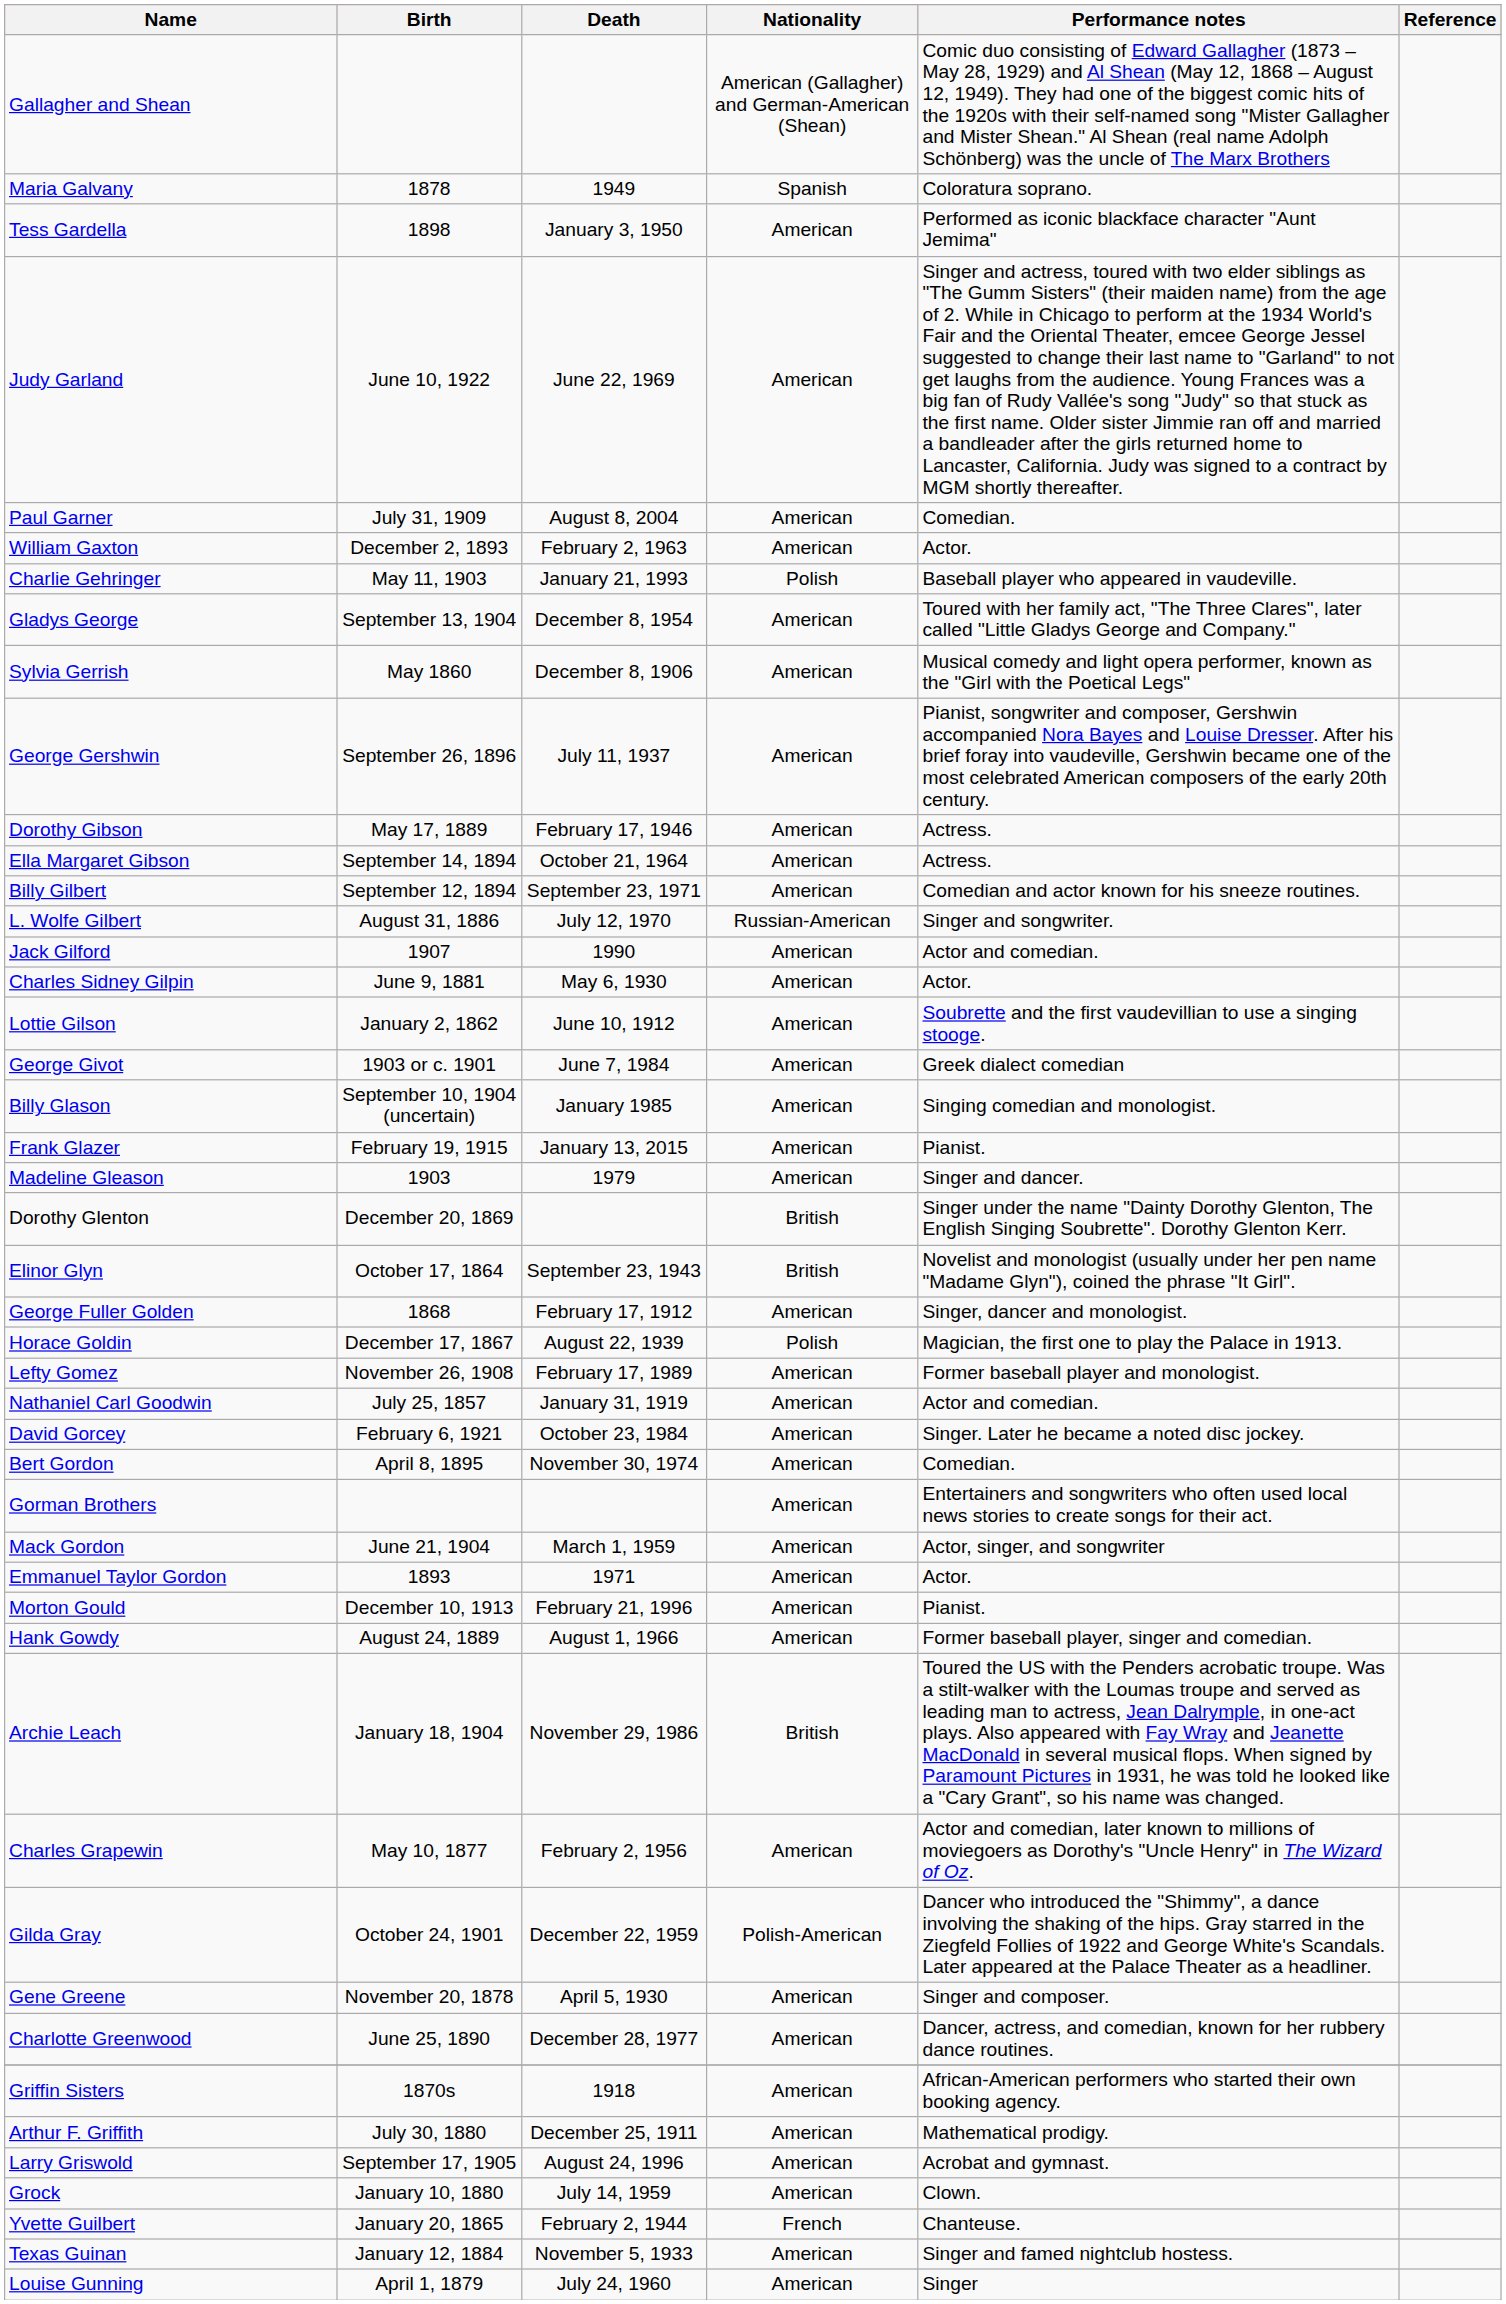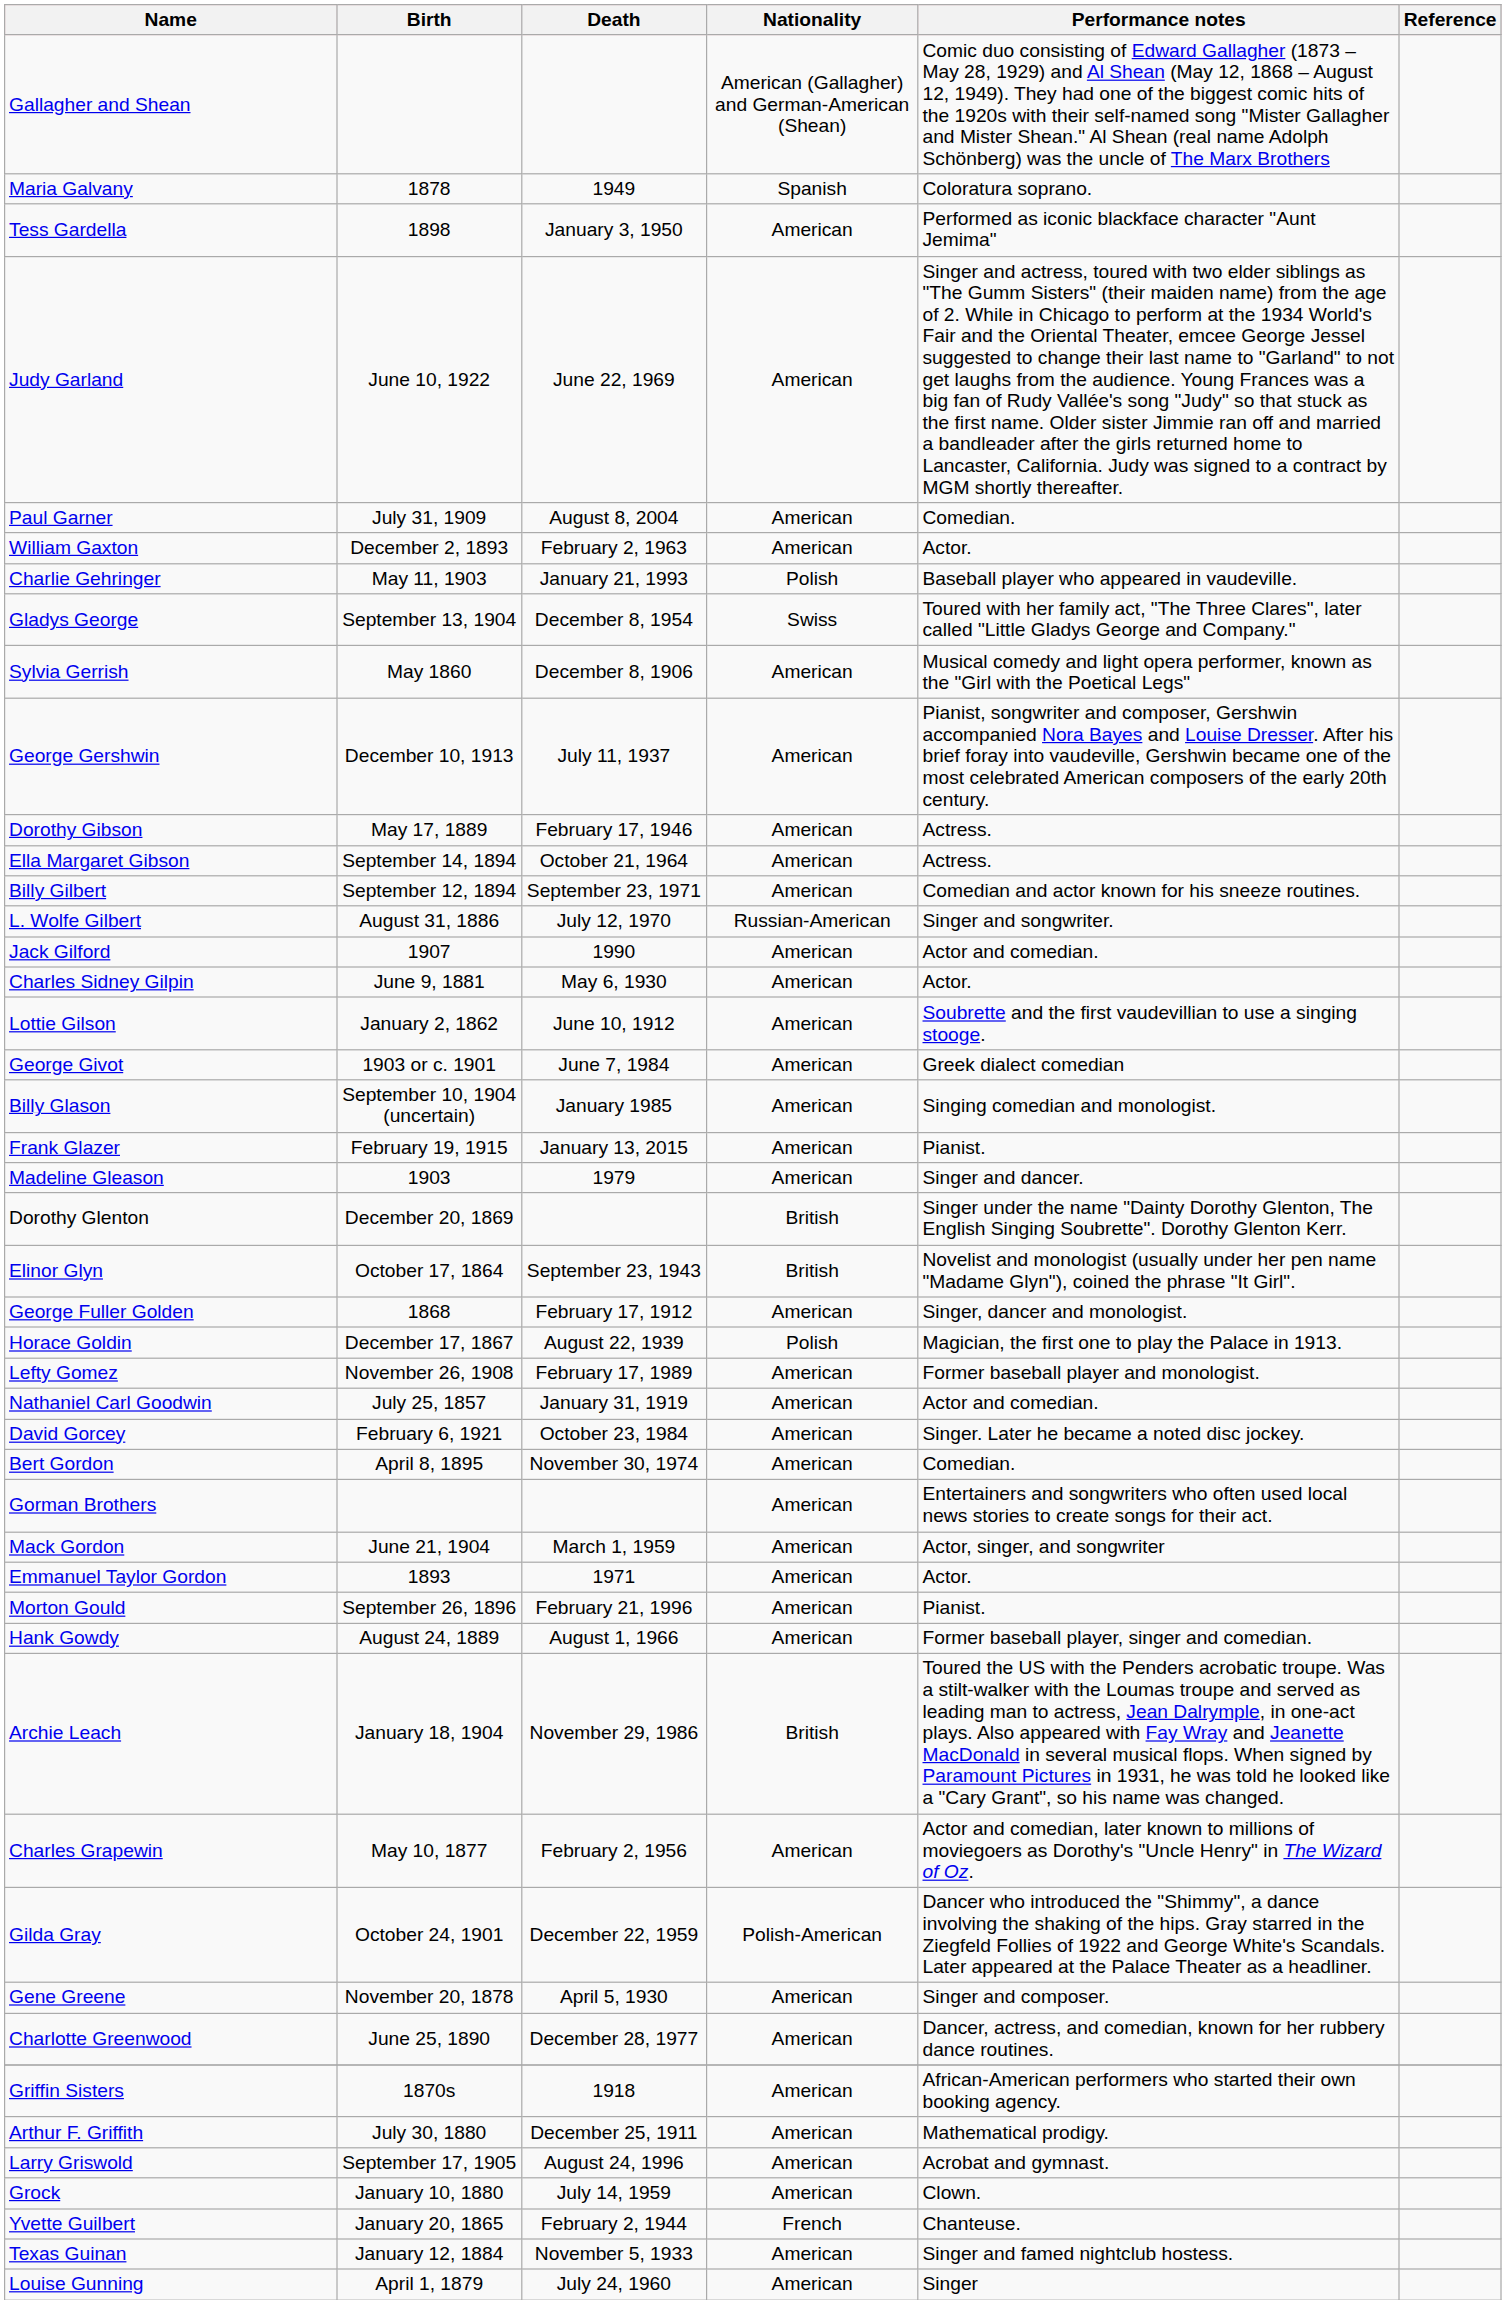Gladys George | Nationality: American -> Swiss
George Gershwin | Birth: September 26, 1896 -> December 10, 1913
Morton Gould | Birth: December 10, 1913 -> September 26, 1896
